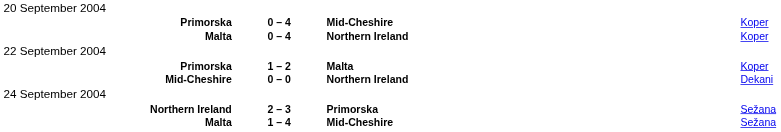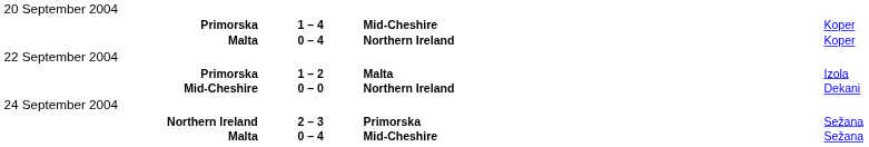Primorska / Mid-Cheshire | column 2: 0 – 4 -> 1 – 4
Primorska / Malta | column 4: Koper -> Izola
Malta / Mid-Cheshire | column 2: 1 – 4 -> 0 – 4
